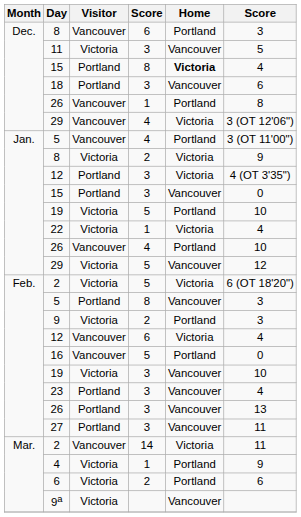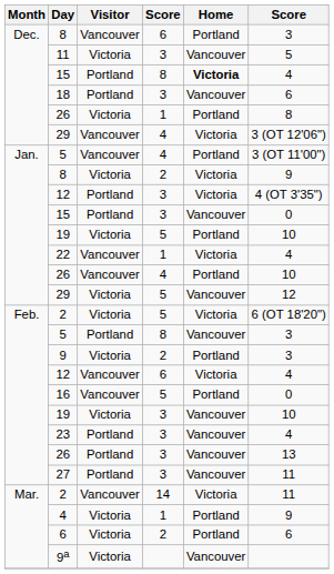26 / 1 | Visitor: Vancouver -> Victoria
22 | Visitor: Victoria -> Vancouver
